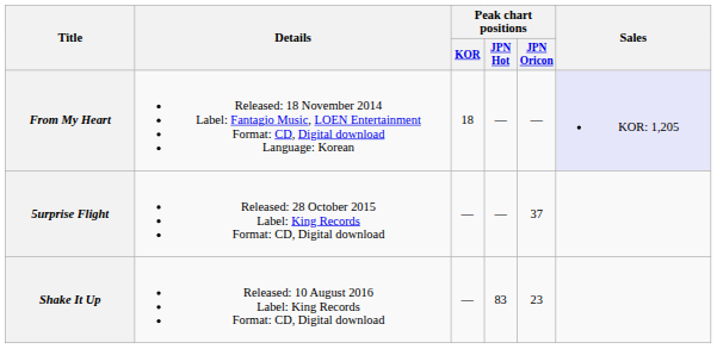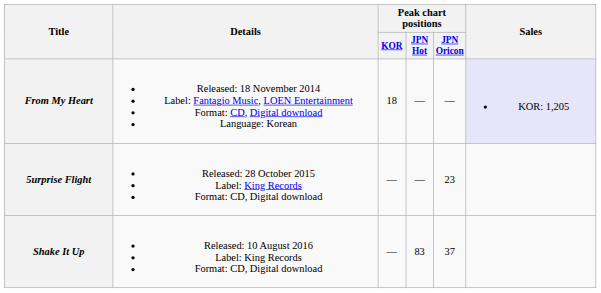5urprise Flight | Peak chart positions / JPN Oricon: 37 -> 23
Shake It Up | Peak chart positions / JPN Oricon: 23 -> 37
